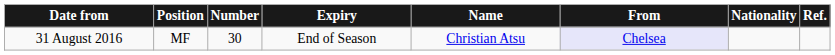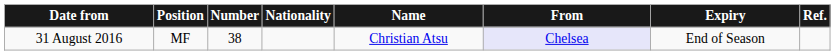columns swapped: Nationality <-> Expiry
31 August 2016 | Number: 30 -> 38
